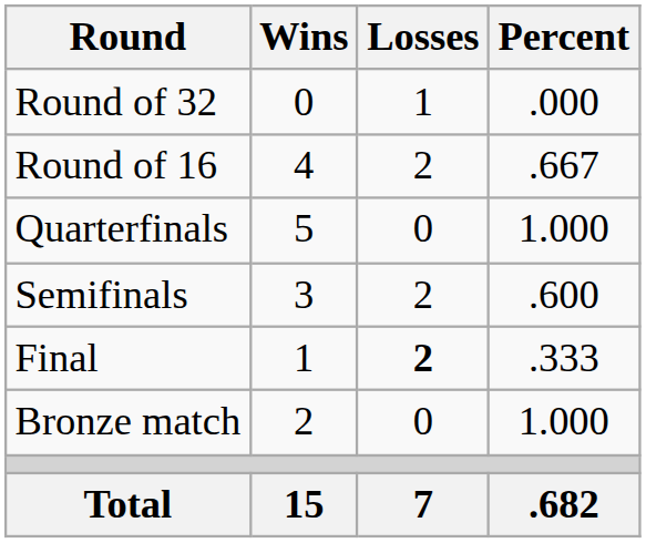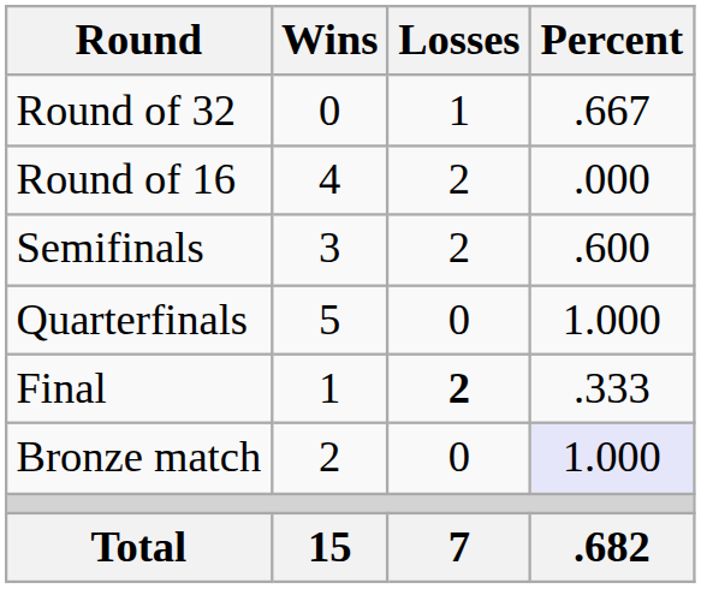Round of 32 | Percent: .000 -> .667
Round of 16 | Percent: .667 -> .000
rows swapped: Quarterfinals <-> Semifinals
Bronze match | Percent: no background -> lavender background
